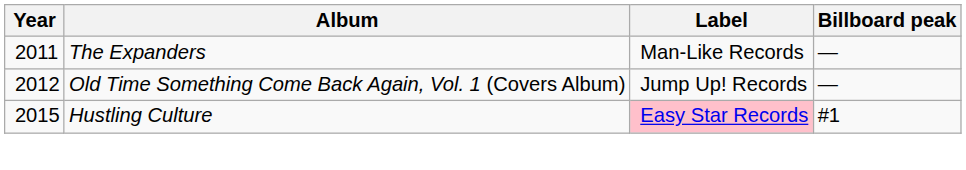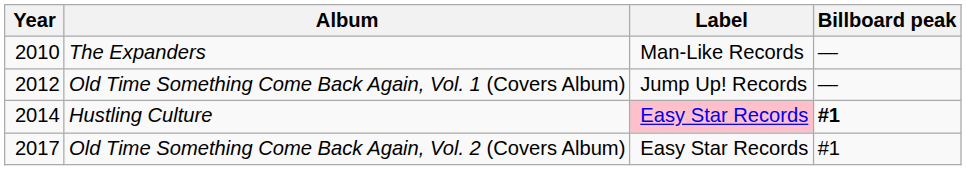The Expanders | Year: 2011 -> 2010
Hustling Culture | Year: 2015 -> 2014
Hustling Culture | Billboard peak: normal -> bold
+ row: 2017 | Old Time Something Come Back Again, Vol. 2 (Covers Album) | Easy Star Records | #1
